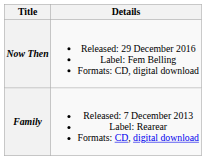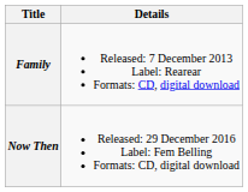rows swapped: Family <-> Now Then
